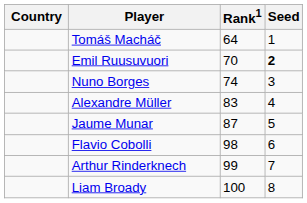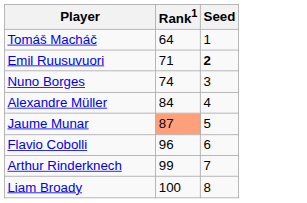- column: Country
Emil Ruusuvuori | Rank1: 70 -> 71
Alexandre Müller | Rank1: 83 -> 84
Jaume Munar | Rank1: no background -> lightsalmon background
Flavio Cobolli | Rank1: 98 -> 96
